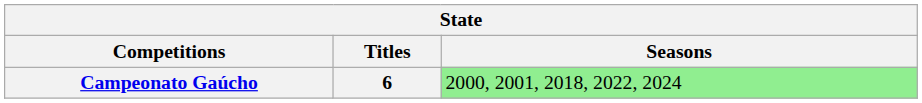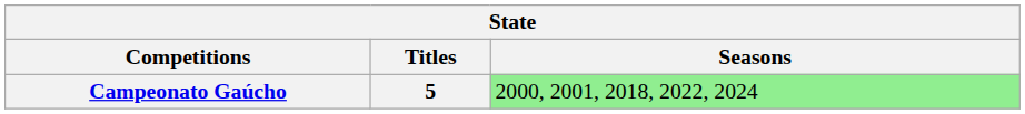Campeonato Gaúcho | Titles: 6 -> 5
